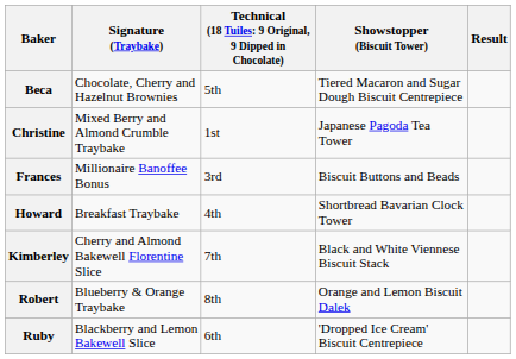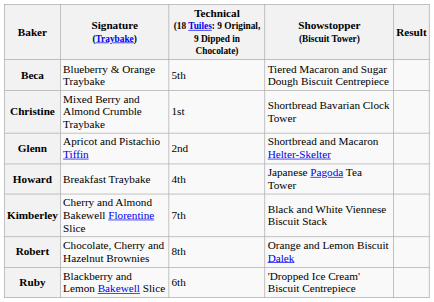Beca | Signature (Traybake): Chocolate, Cherry and Hazelnut Brownies -> Blueberry & Orange Traybake
Christine | Showstopper (Biscuit Tower): Japanese Pagoda Tea Tower -> Shortbread Bavarian Clock Tower
- row: Frances | Millionaire Banoffee Bonus | 3rd | Biscuit Buttons and Beads
+ row: Glenn | Apricot and Pistachio Tiffin | 2nd | Shortbread and Macaron Helter-Skelter
Howard | Showstopper (Biscuit Tower): Shortbread Bavarian Clock Tower -> Japanese Pagoda Tea Tower
Robert | Signature (Traybake): Blueberry & Orange Traybake -> Chocolate, Cherry and Hazelnut Brownies
